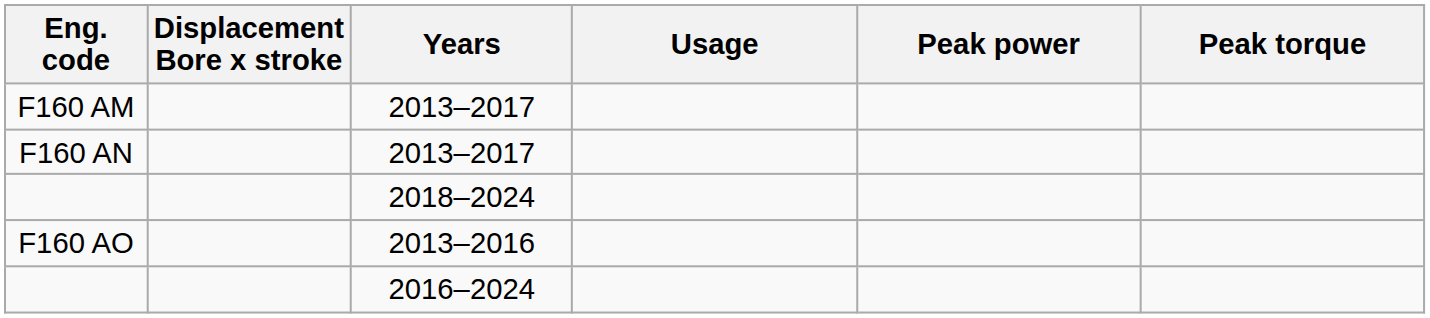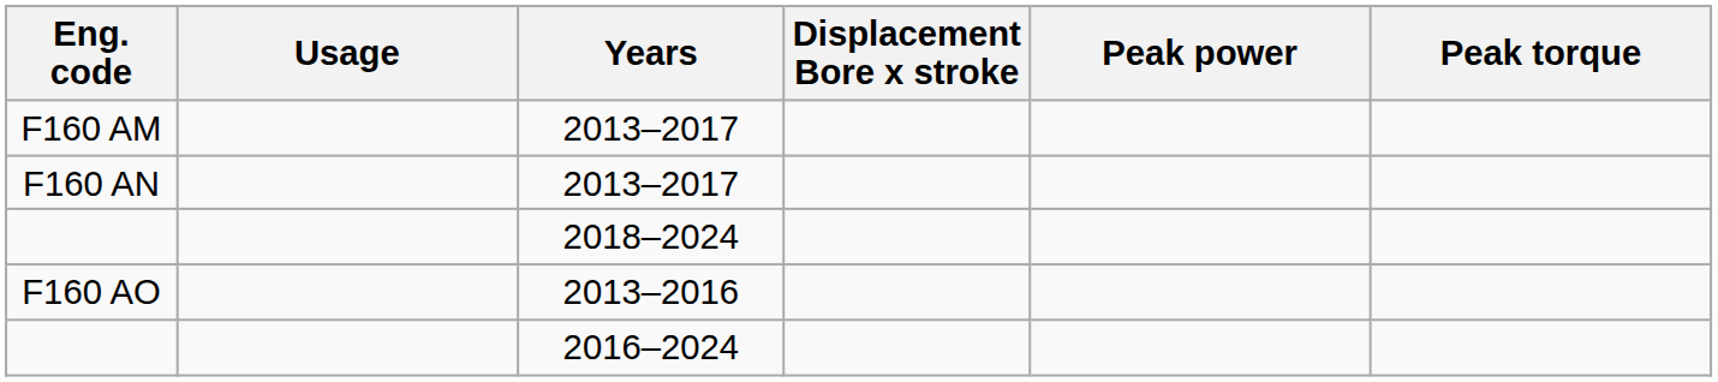columns swapped: Displacement Bore x stroke <-> Usage
